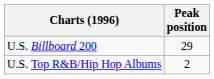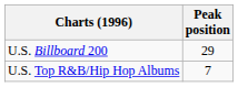U.S. Top R&B/Hip Hop Albums | Peak position: 2 -> 7
